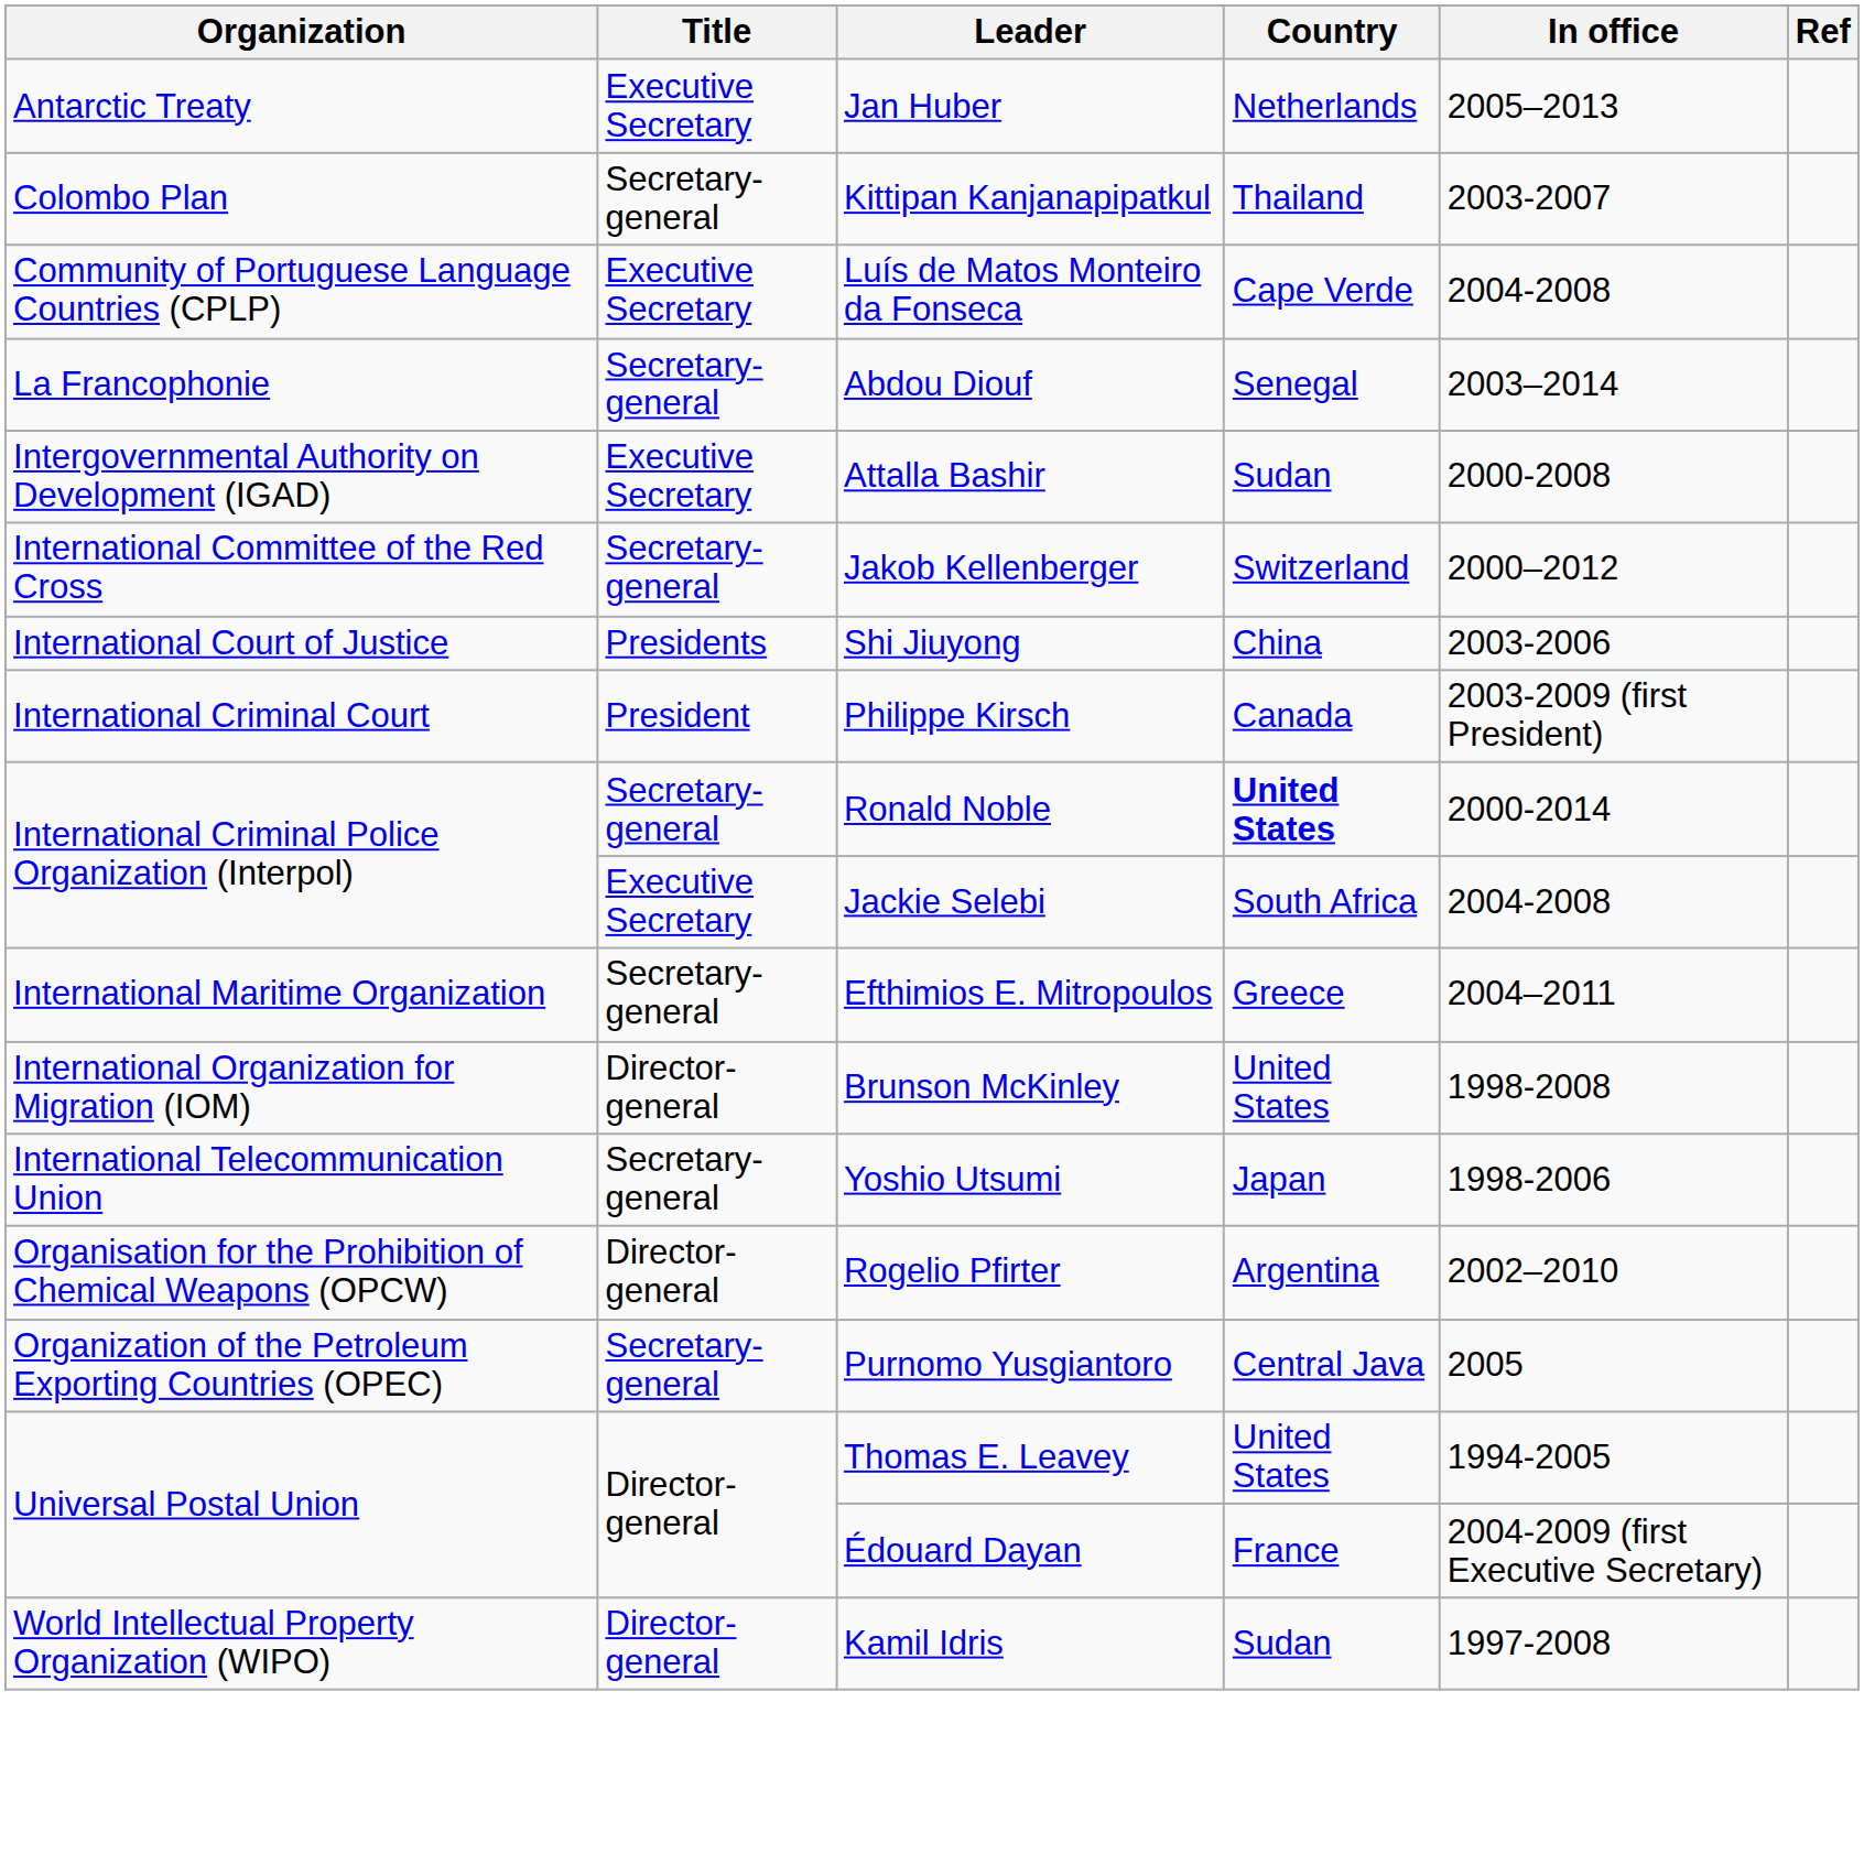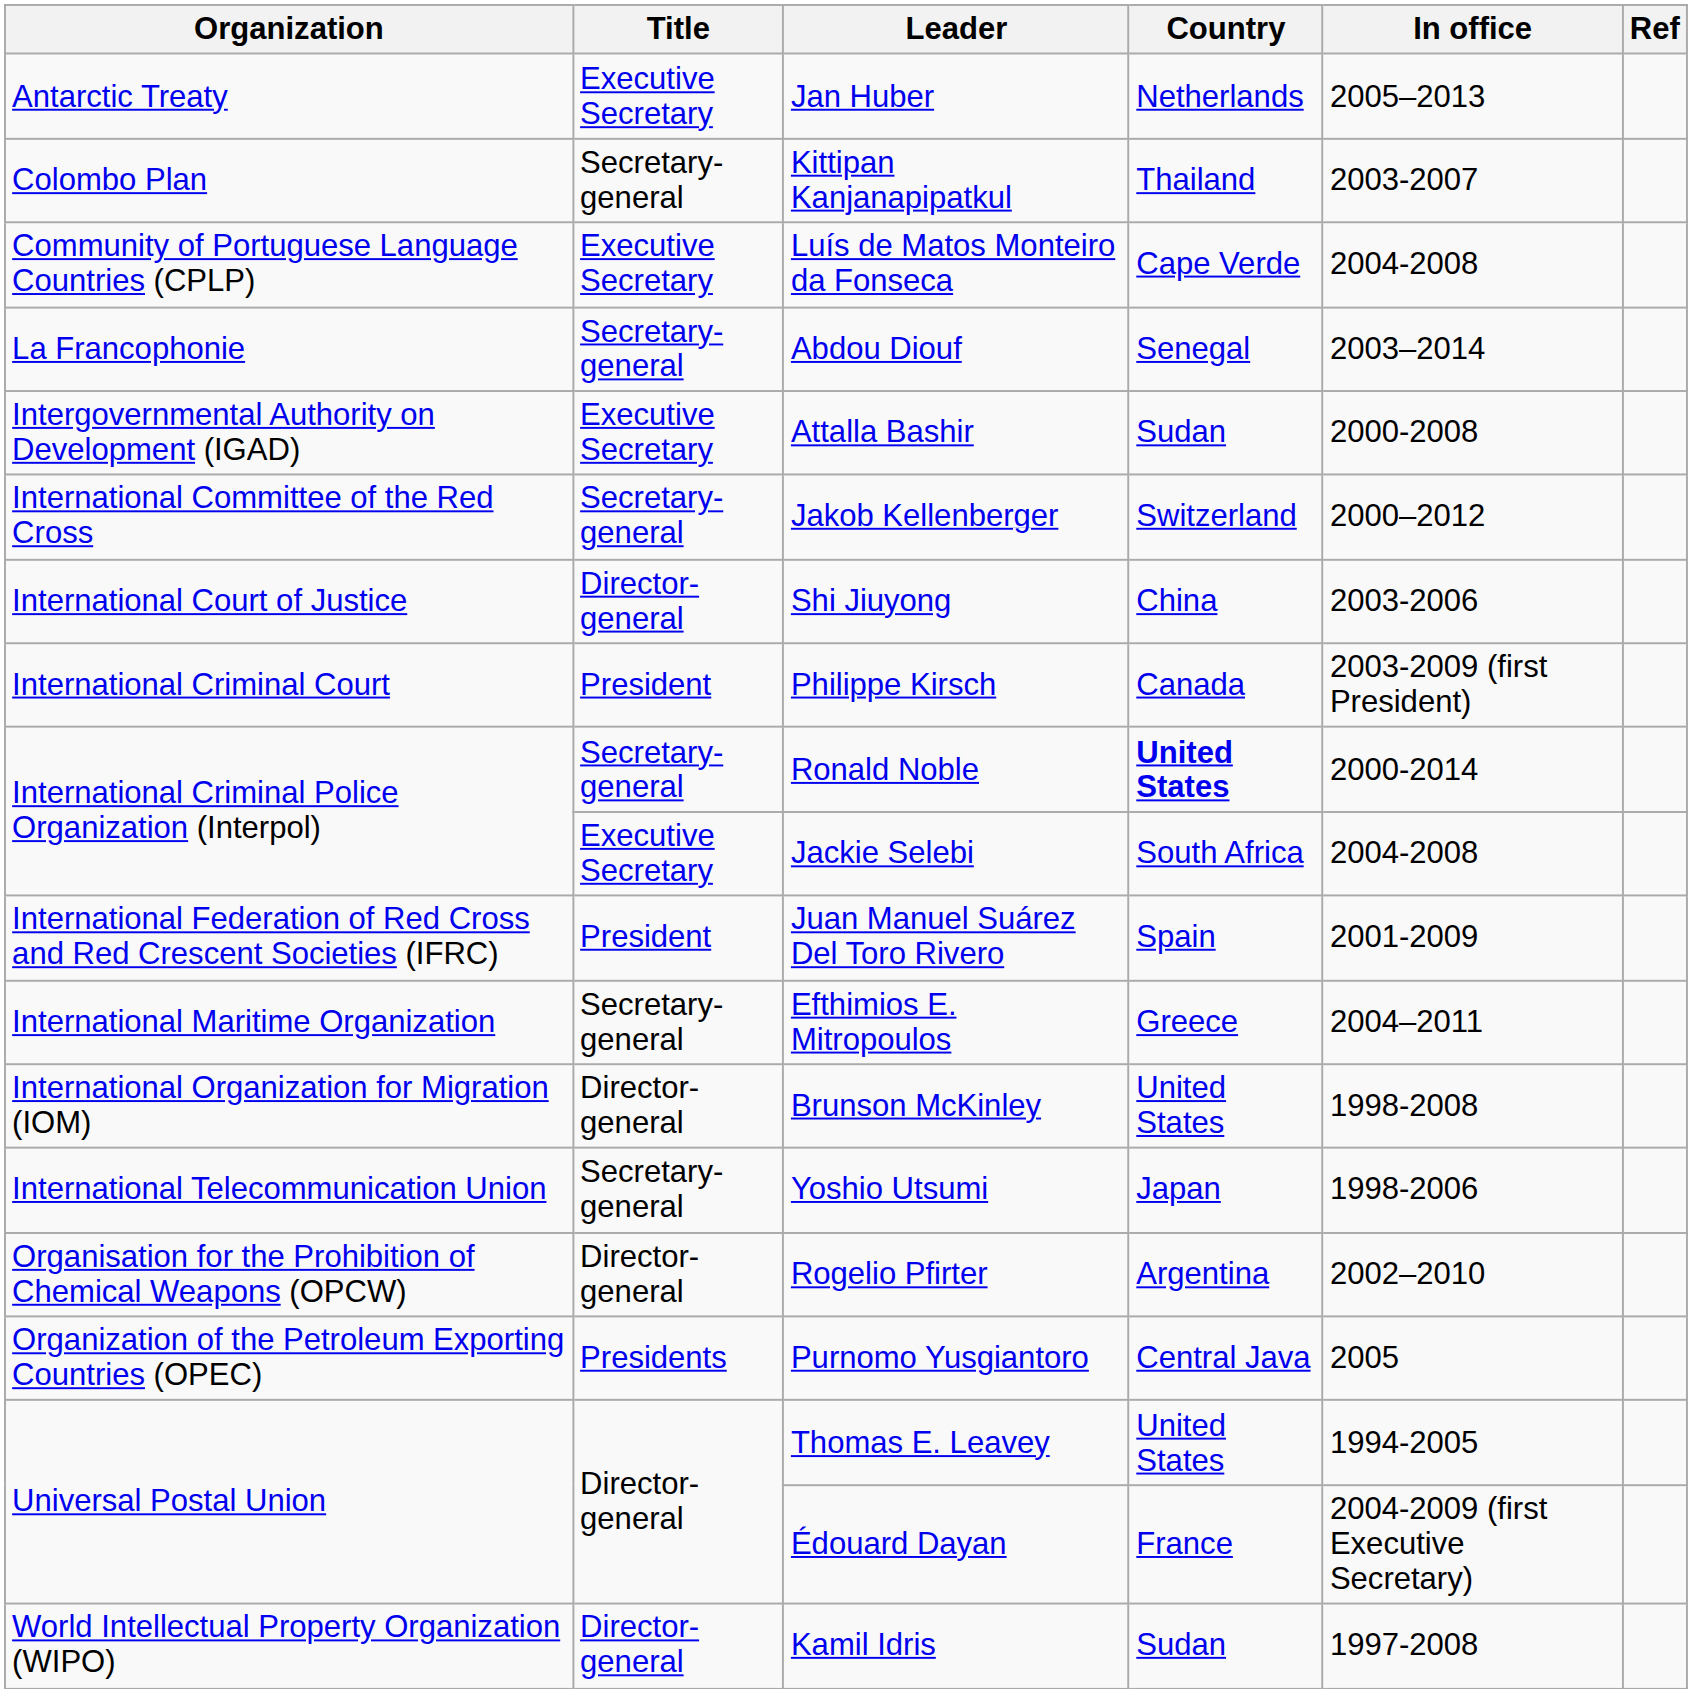Shi Jiuyong | Title: Presidents -> Director-general
+ row: International Federation of Red Cross and Red Crescent Societies (IFRC) | President | Juan Manuel Suárez Del Toro Rivero | Spain | 2001-2009
Purnomo Yusgiantoro | Title: Secretary-general -> Presidents
